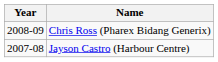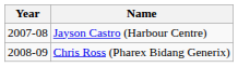rows swapped: Jayson Castro (Harbour Centre) <-> Chris Ross (Pharex Bidang Generix)
